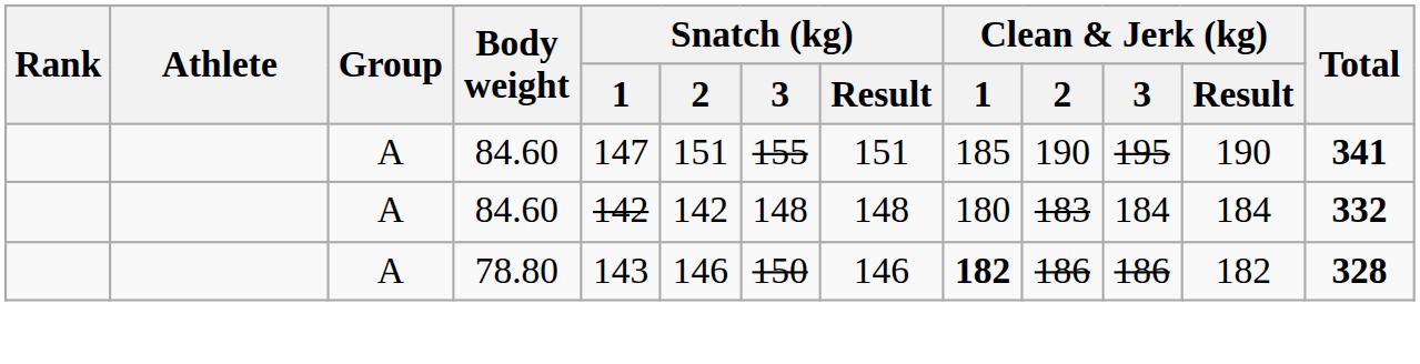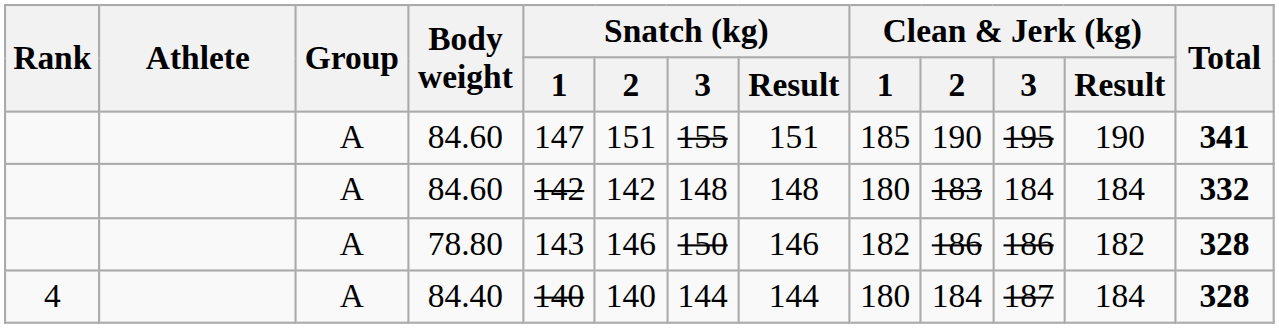78.80 | Clean & Jerk (kg) / 1: bold -> normal
+ row: 4 | A | 84.40 | 140 | 140 | 144 | 144 | 180 | 184 | 187 | 184 | 328
